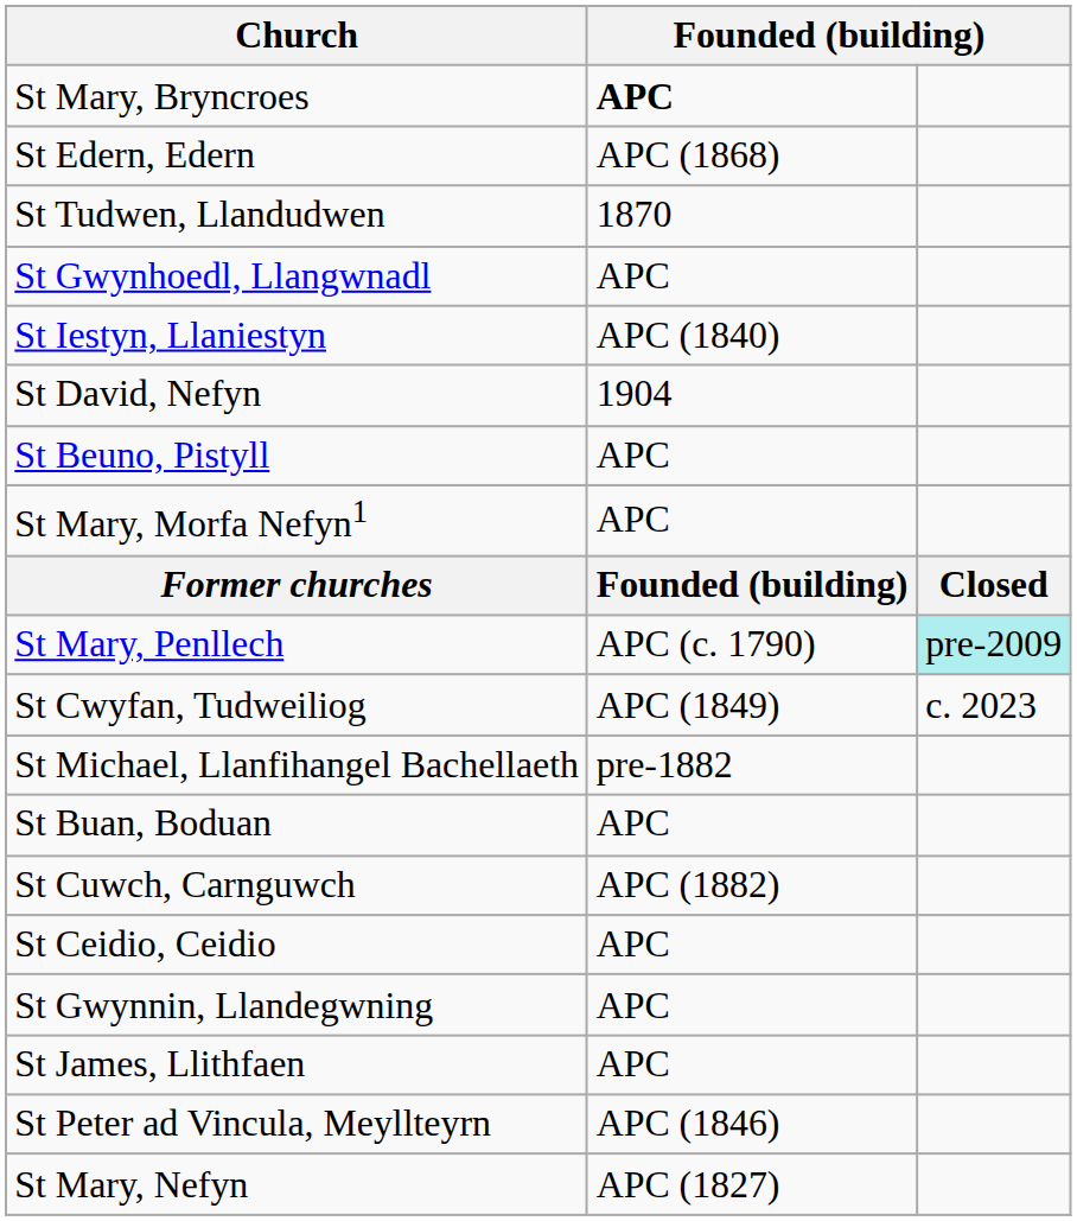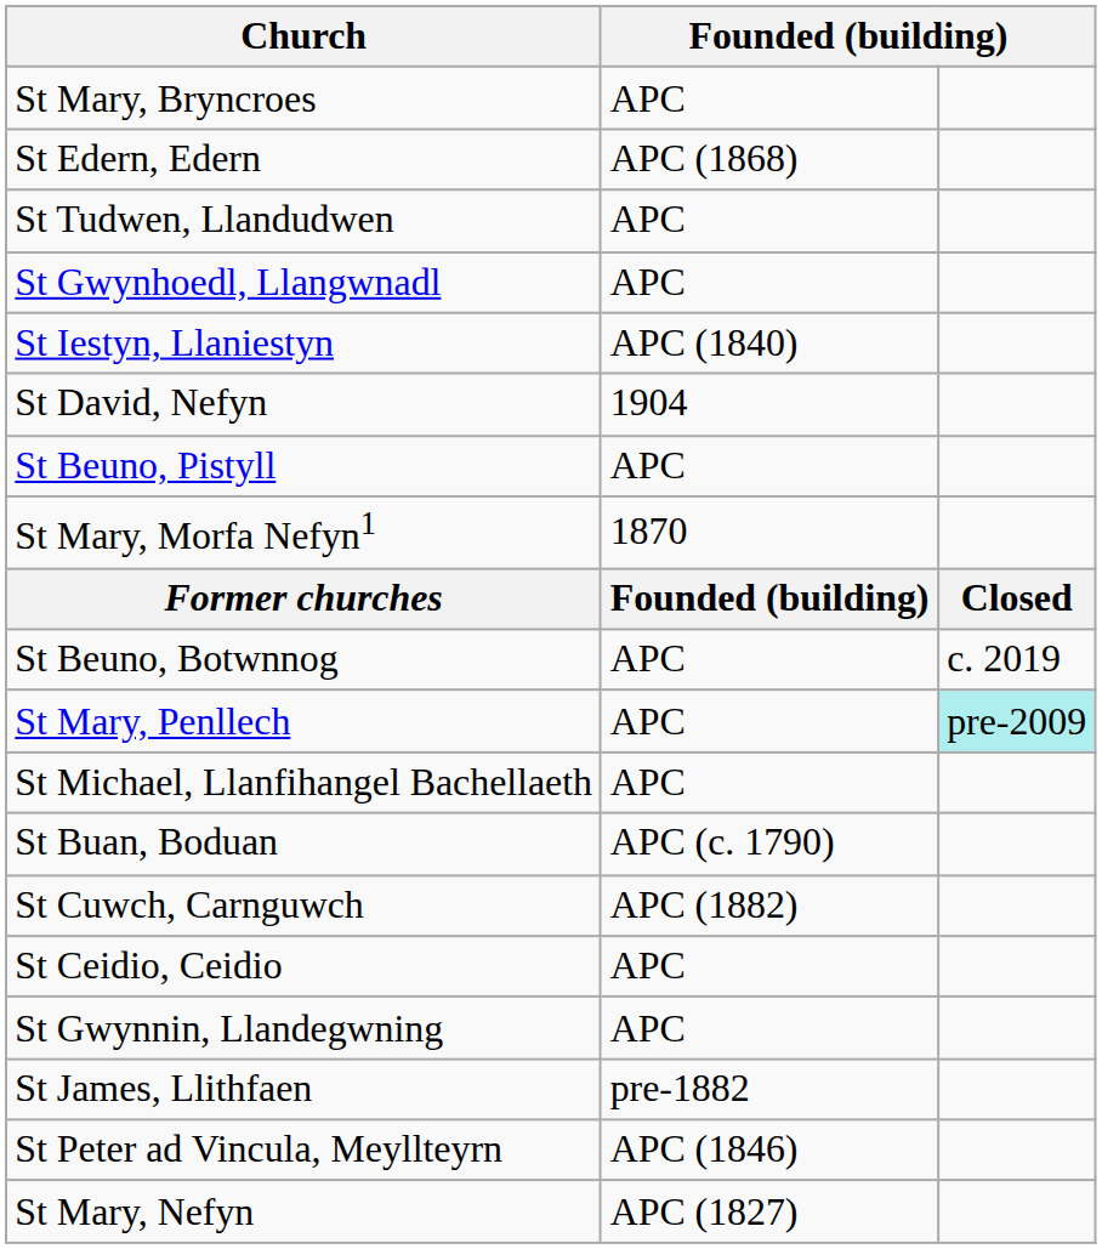St Mary, Bryncroes | column 2: bold -> normal
St Tudwen, Llandudwen | column 2: 1870 -> APC
St Mary, Morfa Nefyn1 | column 2: APC -> 1870
+ row: St Beuno, Botwnnog | APC | c. 2019
St Mary, Penllech | column 2: APC (c. 1790) -> APC
- row: St Cwyfan, Tudweiliog | APC (1849) | c. 2023
St Michael, Llanfihangel Bachellaeth | column 2: pre-1882 -> APC
St Buan, Boduan | column 2: APC -> APC (c. 1790)
St James, Llithfaen | column 2: APC -> pre-1882
